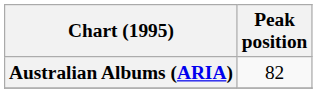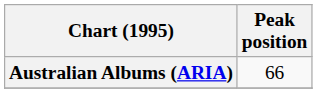Australian Albums (ARIA) | Peak position: 82 -> 66
